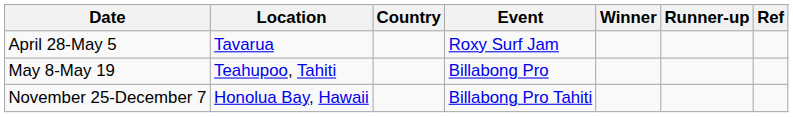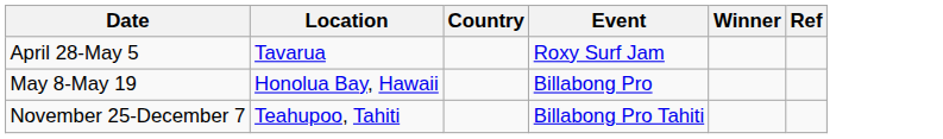- column: Runner-up
May 8-May 19 | Location: Teahupoo, Tahiti -> Honolua Bay, Hawaii
November 25-December 7 | Location: Honolua Bay, Hawaii -> Teahupoo, Tahiti
